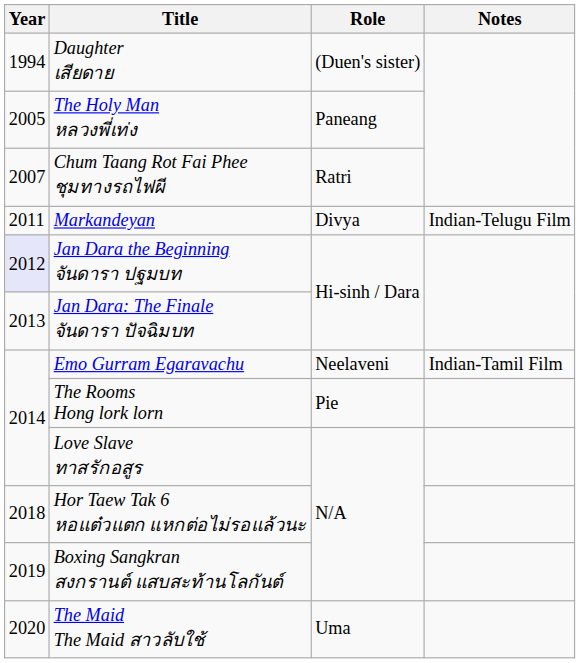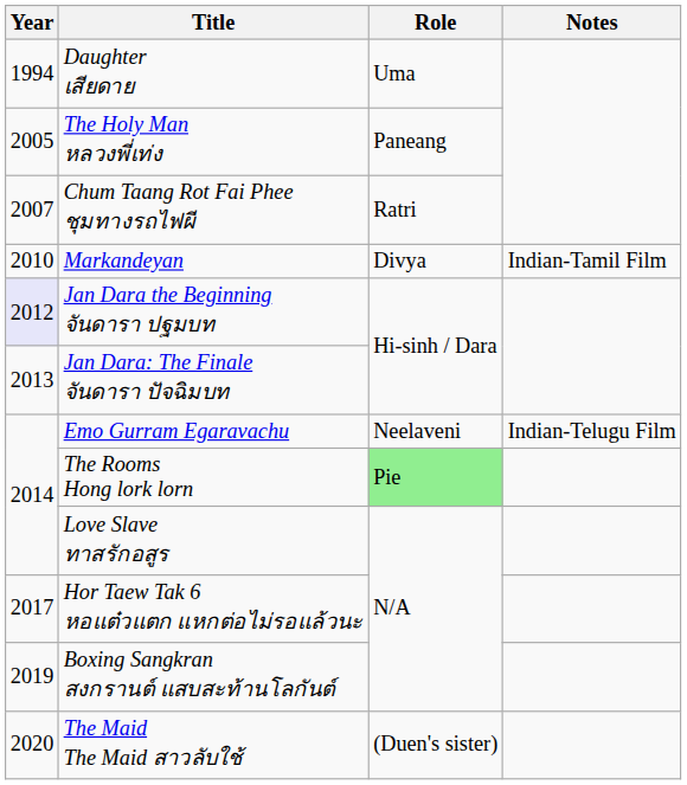Daughter เสียดาย | Role: (Duen's sister) -> Uma
Markandeyan | Year: 2011 -> 2010
Markandeyan | Notes: Indian-Telugu Film -> Indian-Tamil Film
Emo Gurram Egaravachu | Notes: Indian-Tamil Film -> Indian-Telugu Film
The Rooms Hong lork lorn | Role: no background -> lightgreen background
Hor Taew Tak 6 หอแต๋วแตก แหกต่อไม่รอแล้วนะ | Year: 2018 -> 2017
The Maid The Maid สาวลับใช้ | Role: Uma -> (Duen's sister)
